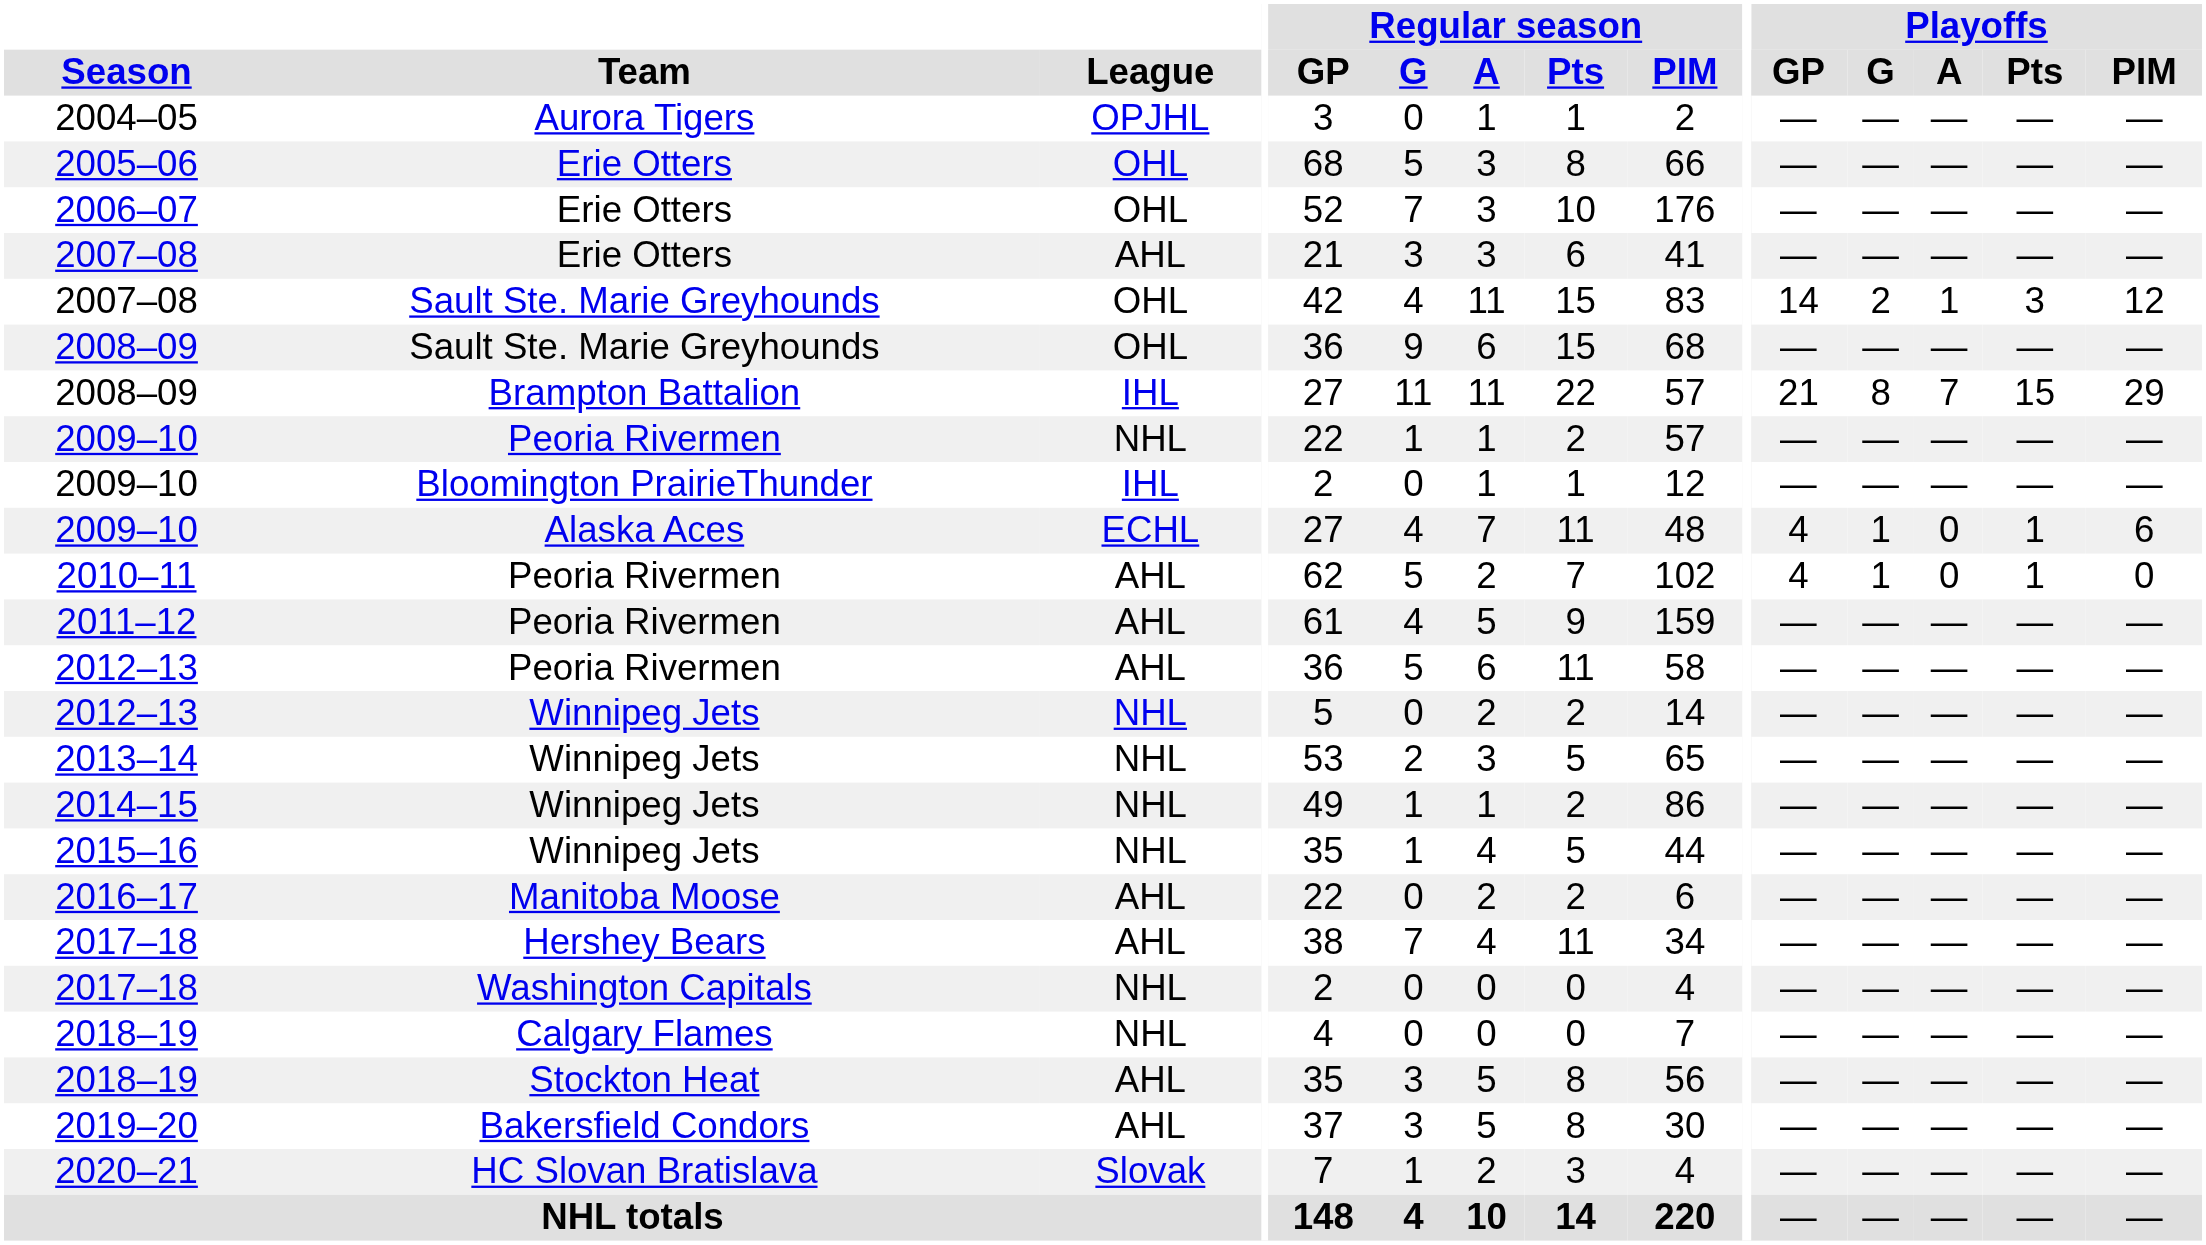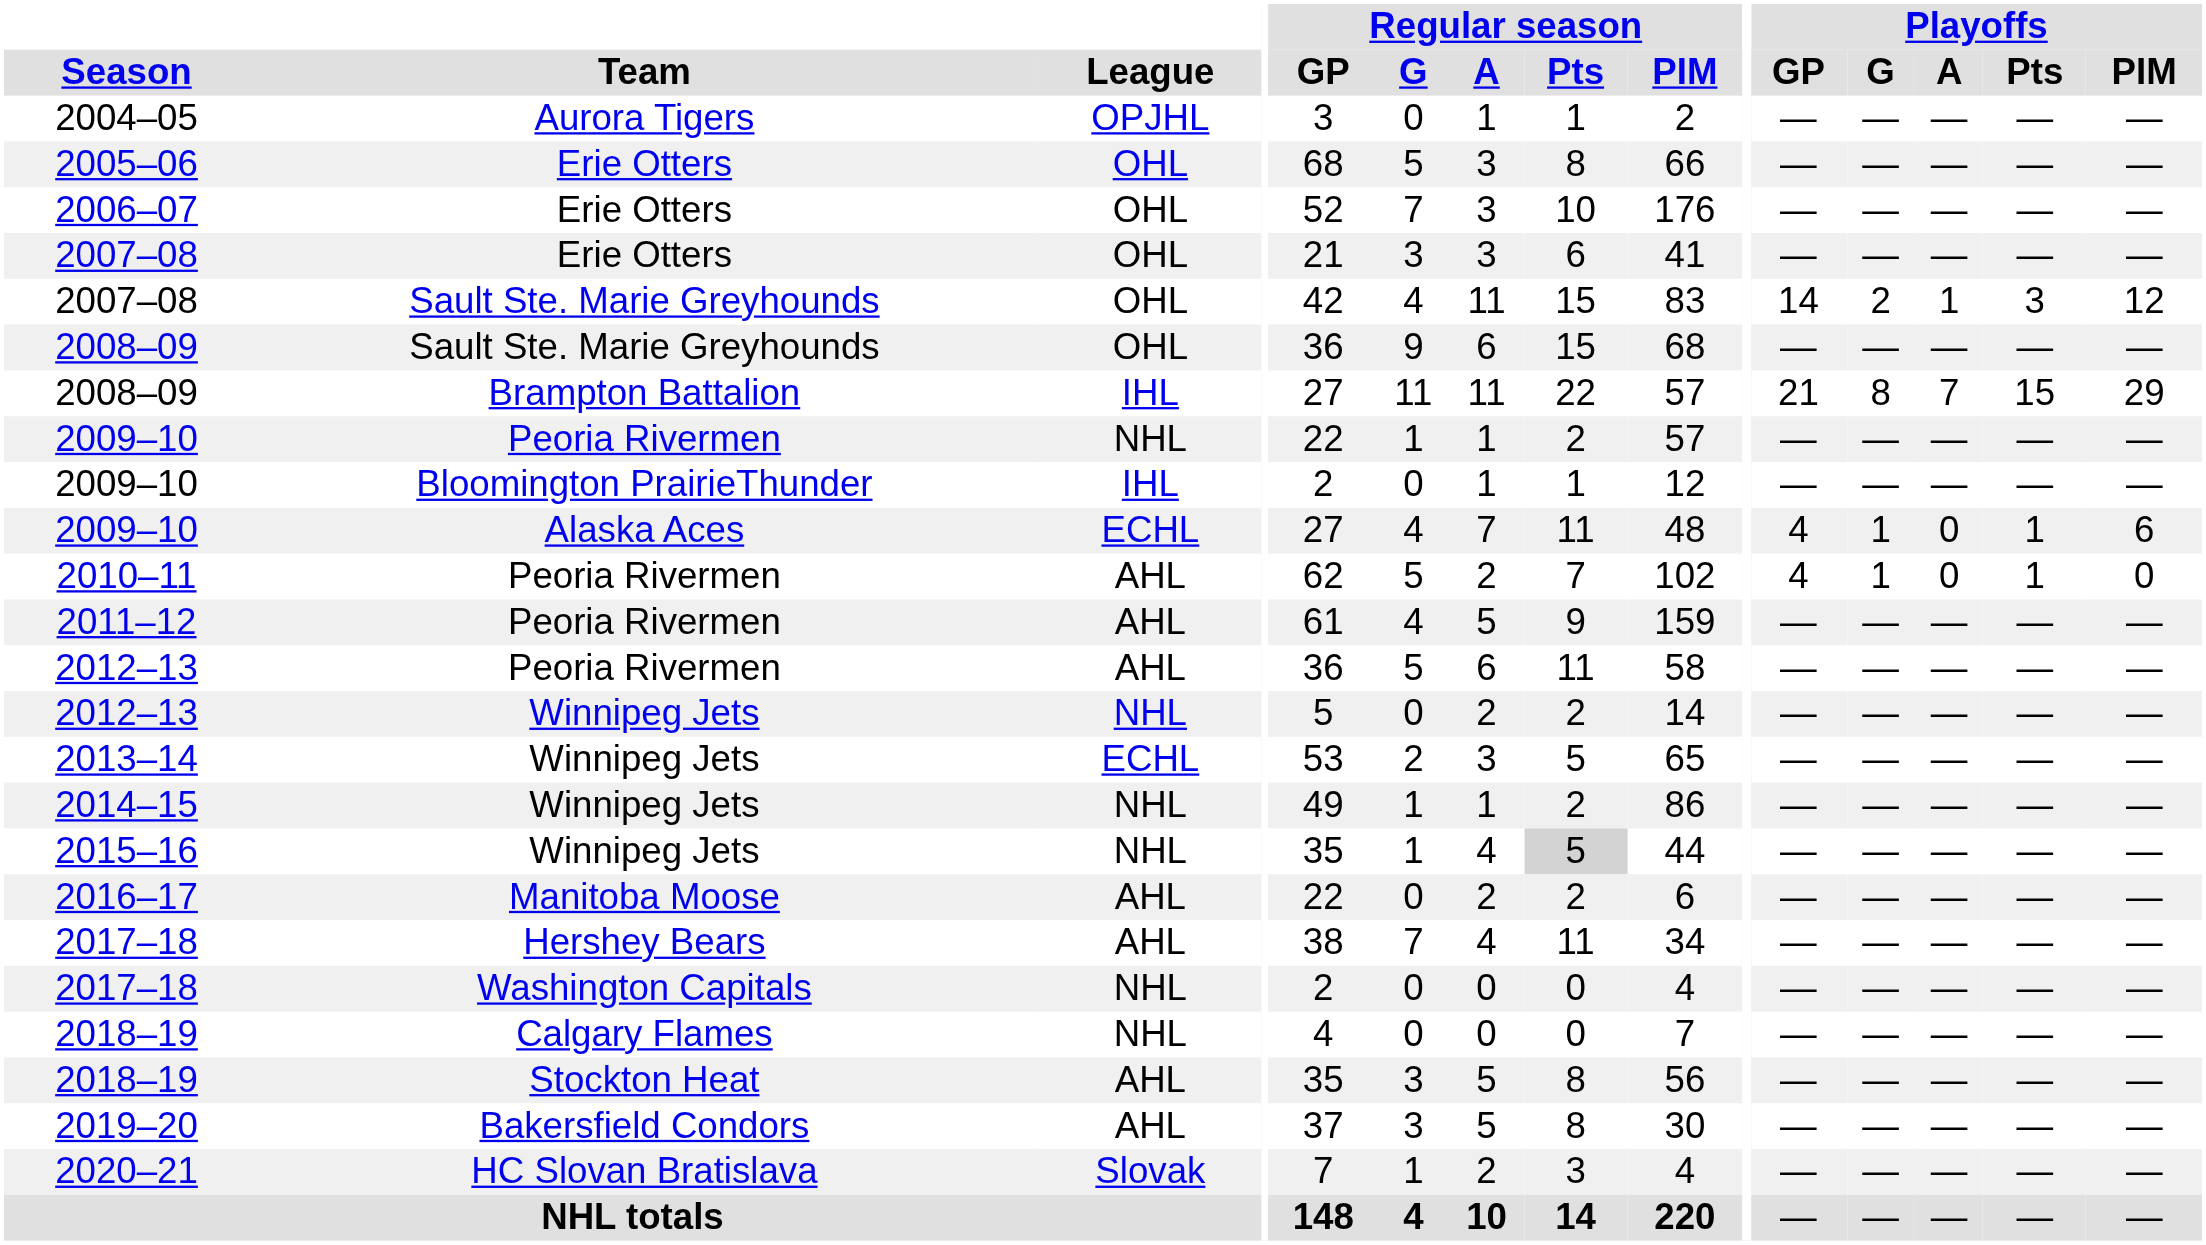2007–08 / Erie Otters | League: AHL -> OHL
2013–14 | League: NHL -> ECHL
2015–16 | Regular season / Pts: no background -> lightgrey background
